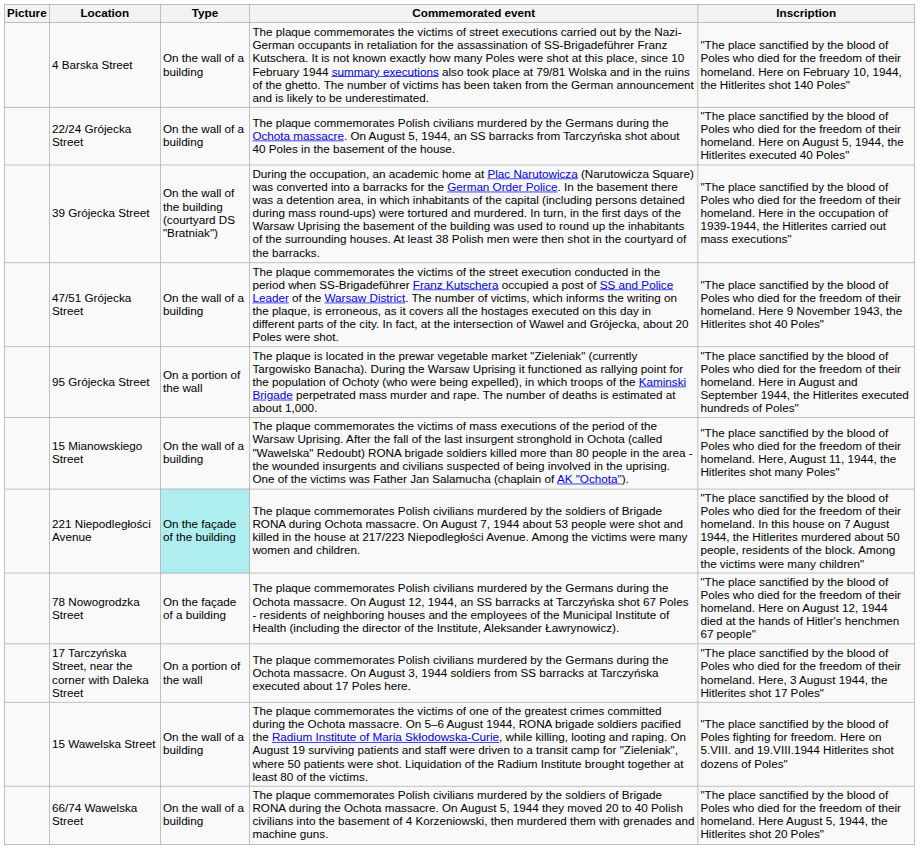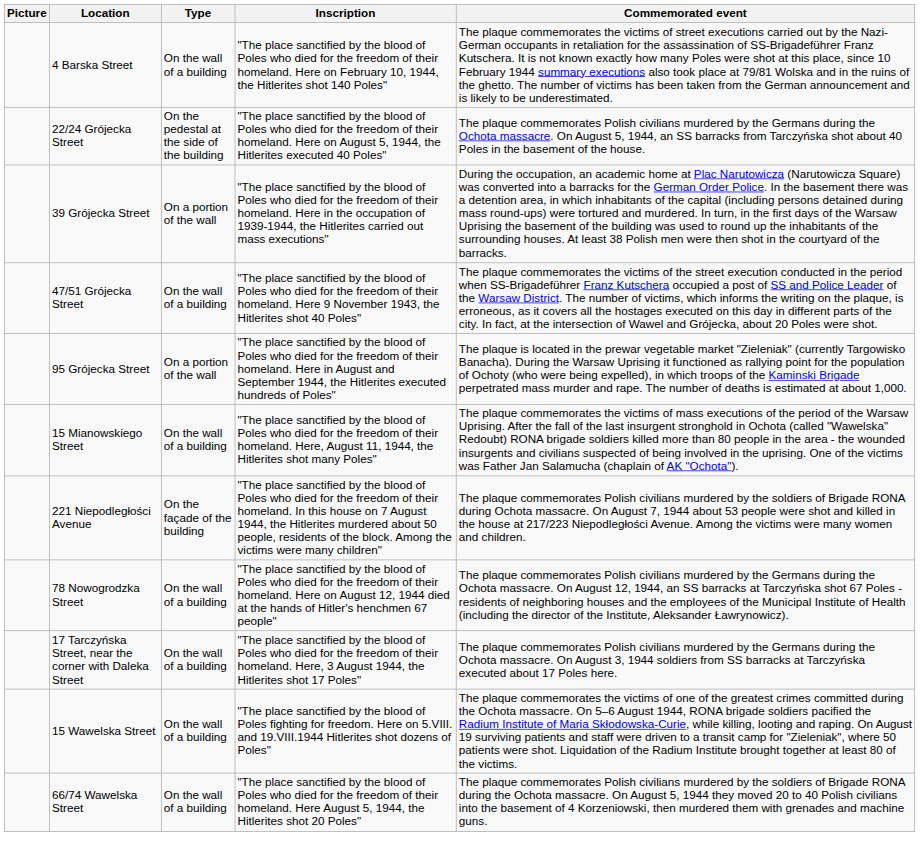columns swapped: Inscription <-> Commemorated event
22/24 Grójecka Street | Type: On the wall of a building -> On the pedestal at the side of the building
39 Grójecka Street | Type: On the wall of the building (courtyard DS "Bratniak") -> On a portion of the wall
221 Niepodległości Avenue | Type: paleturquoise background -> no background
78 Nowogrodzka Street | Type: On the façade of a building -> On the wall of a building
17 Tarczyńska Street, near the corner with Daleka Street | Type: On a portion of the wall -> On the wall of a building
